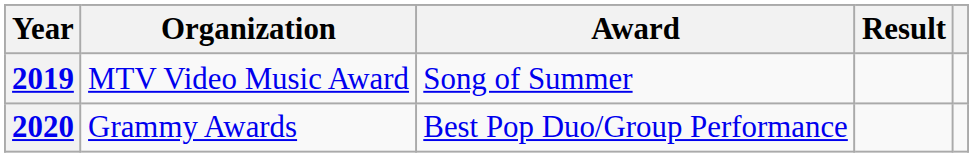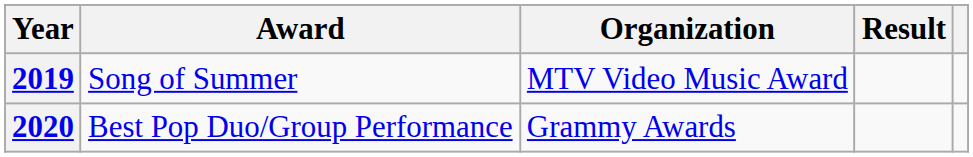columns swapped: Organization <-> Award
